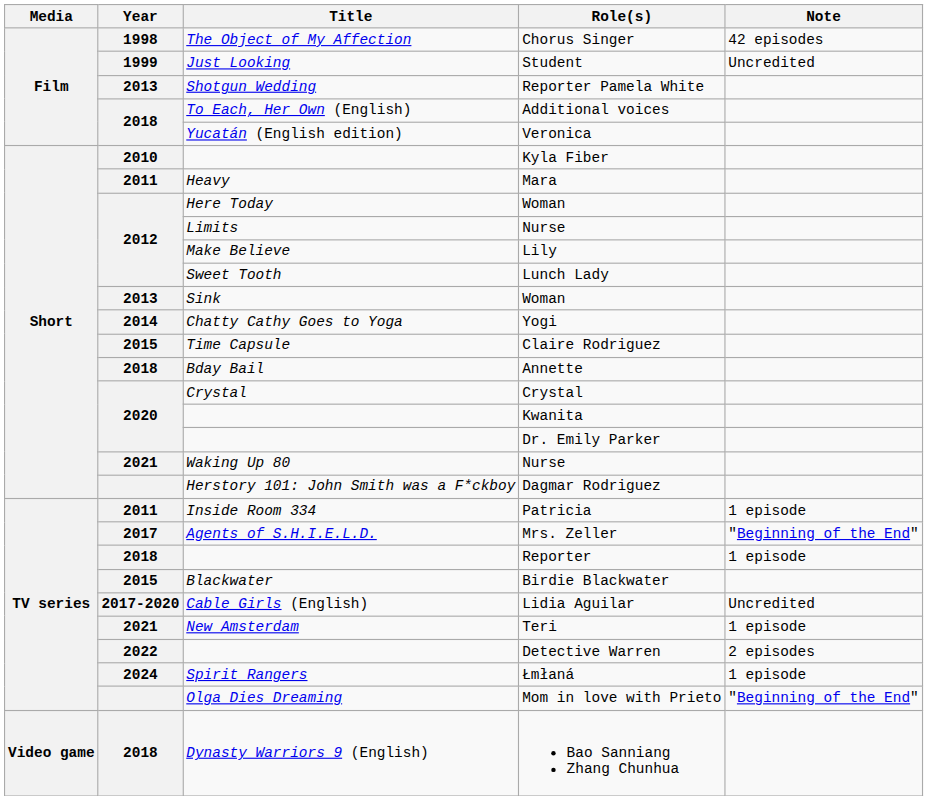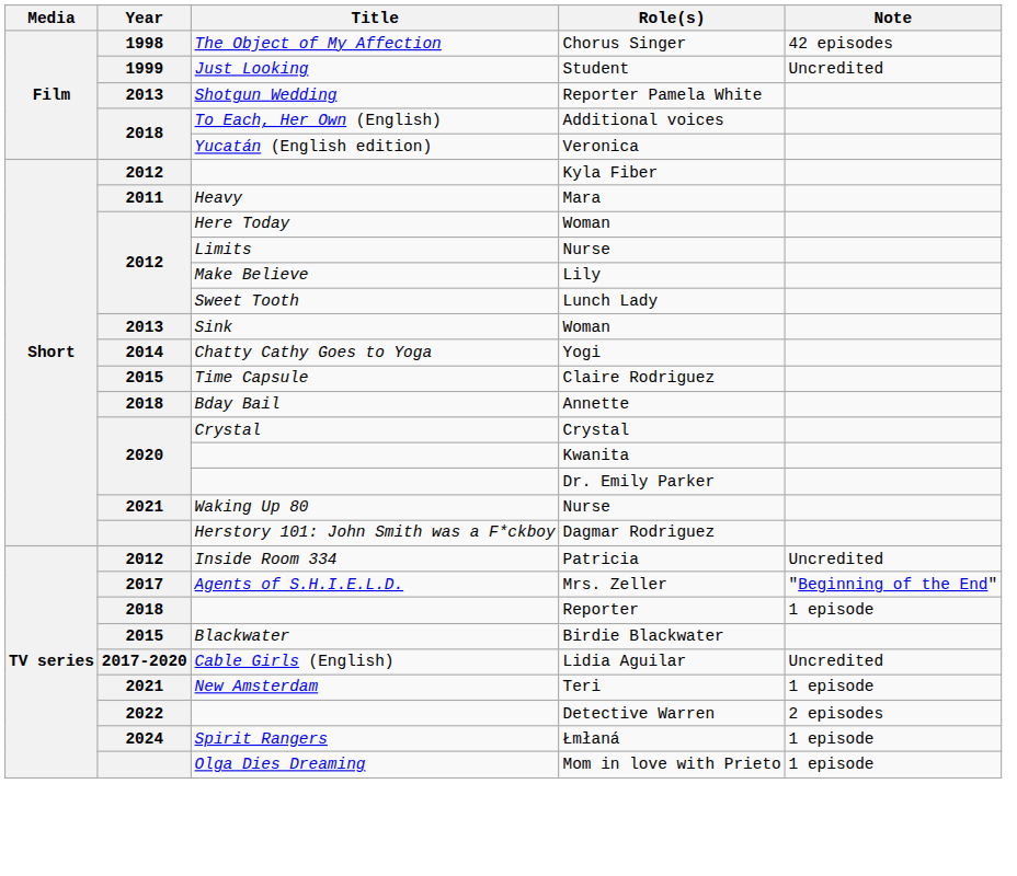Kyla Fiber | Year: 2010 -> 2012
Patricia | Year: 2011 -> 2012
Patricia | Note: 1 episode -> Uncredited
Mom in love with Prieto | Note: "Beginning of the End" -> 1 episode
- row: Video game | 2018 | Dynasty Warriors 9 (English) | Bao Sanniang Zhang Chunhua
